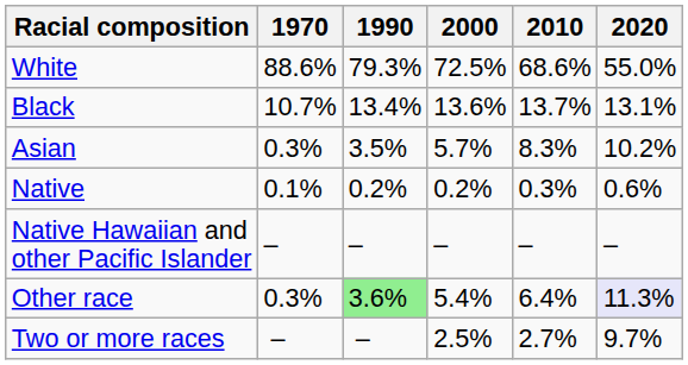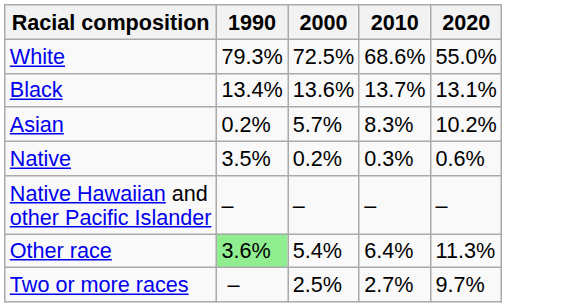- column: 1970 | 88.6% | 10.7% | 0.3% | 0.1% | – | 0.3% | –
Asian | 1990: 3.5% -> 0.2%
Native | 1990: 0.2% -> 3.5%
Other race | 2020: lavender background -> no background
